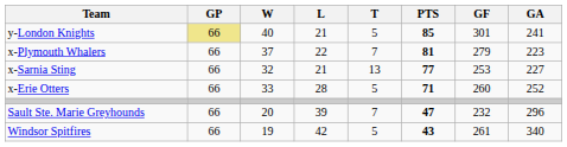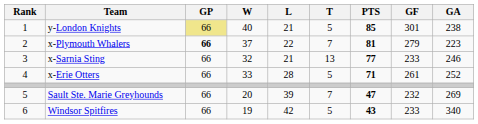+ column: Rank | 1 | 2 | 3 | 4 | 5 | 6
y-London Knights | GA: 241 -> 238
x-Plymouth Whalers | GP: normal -> bold
x-Sarnia Sting | GF: 253 -> 233
x-Sarnia Sting | GA: 227 -> 246
x-Erie Otters | GF: 260 -> 261
Sault Ste. Marie Greyhounds | GA: 296 -> 269
Windsor Spitfires | GF: 261 -> 233
